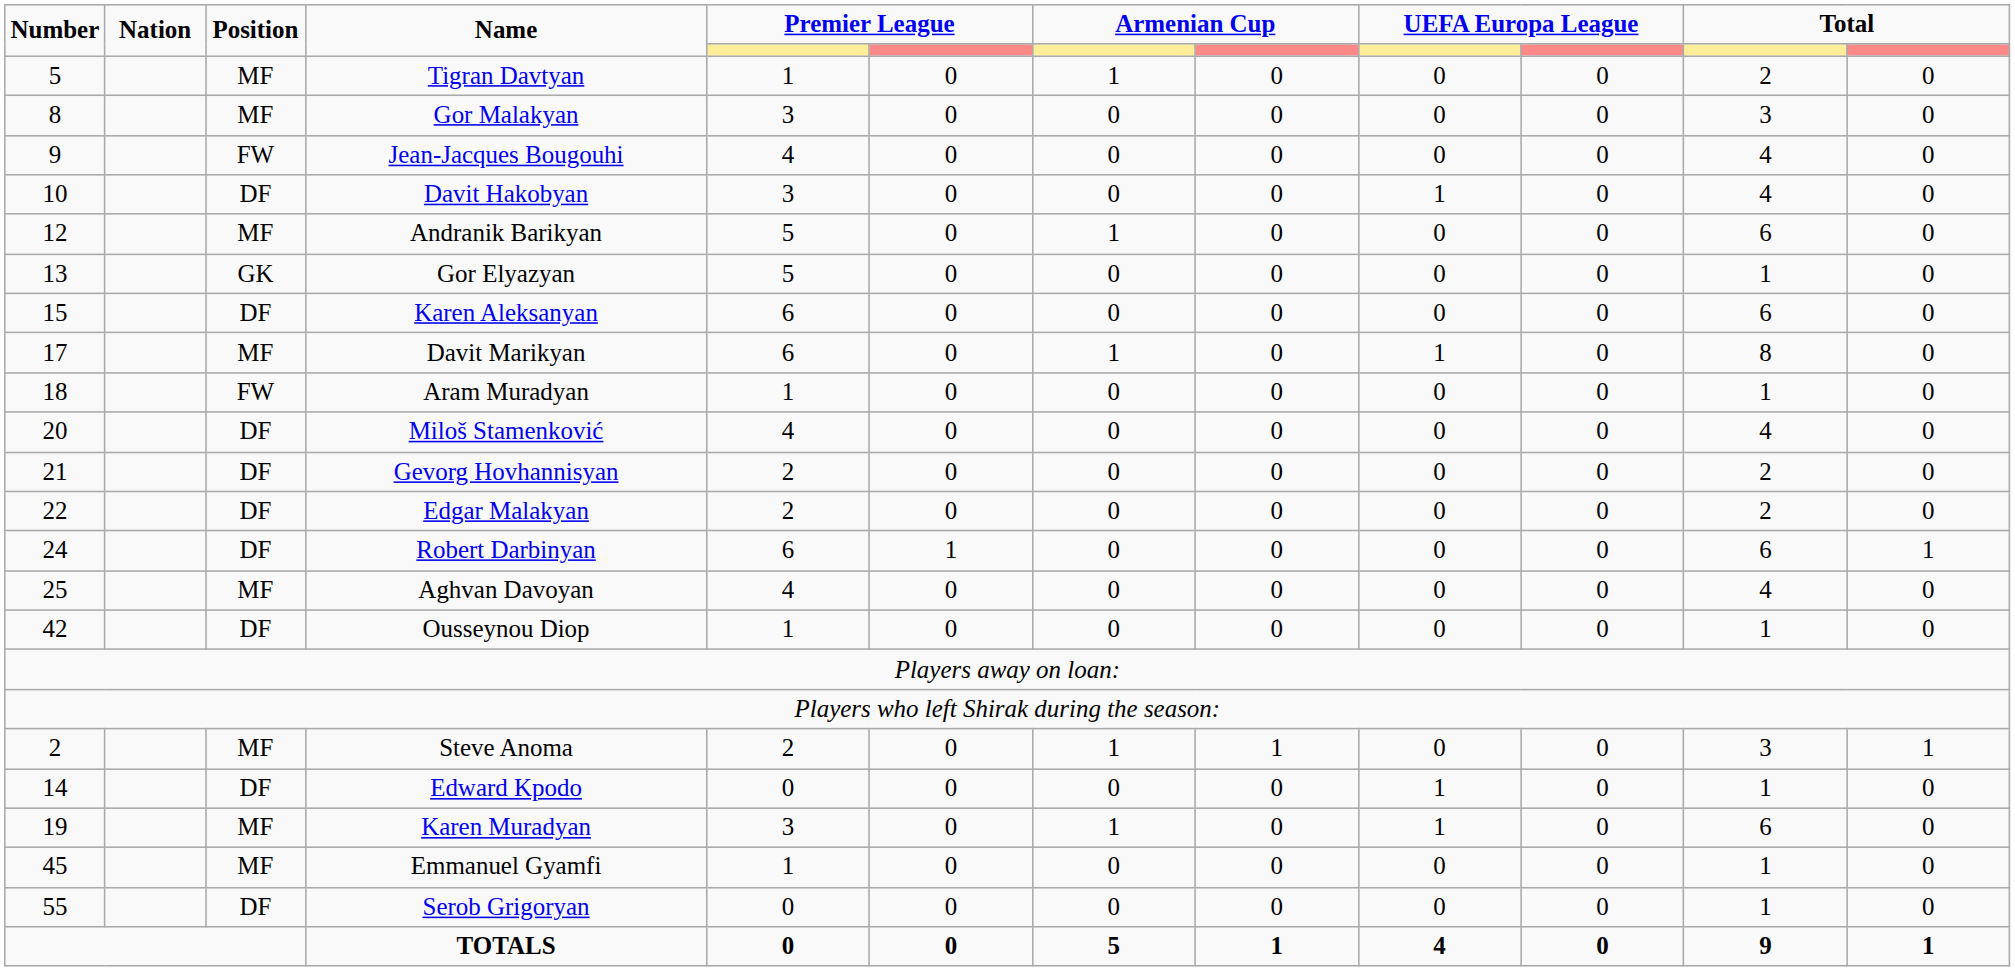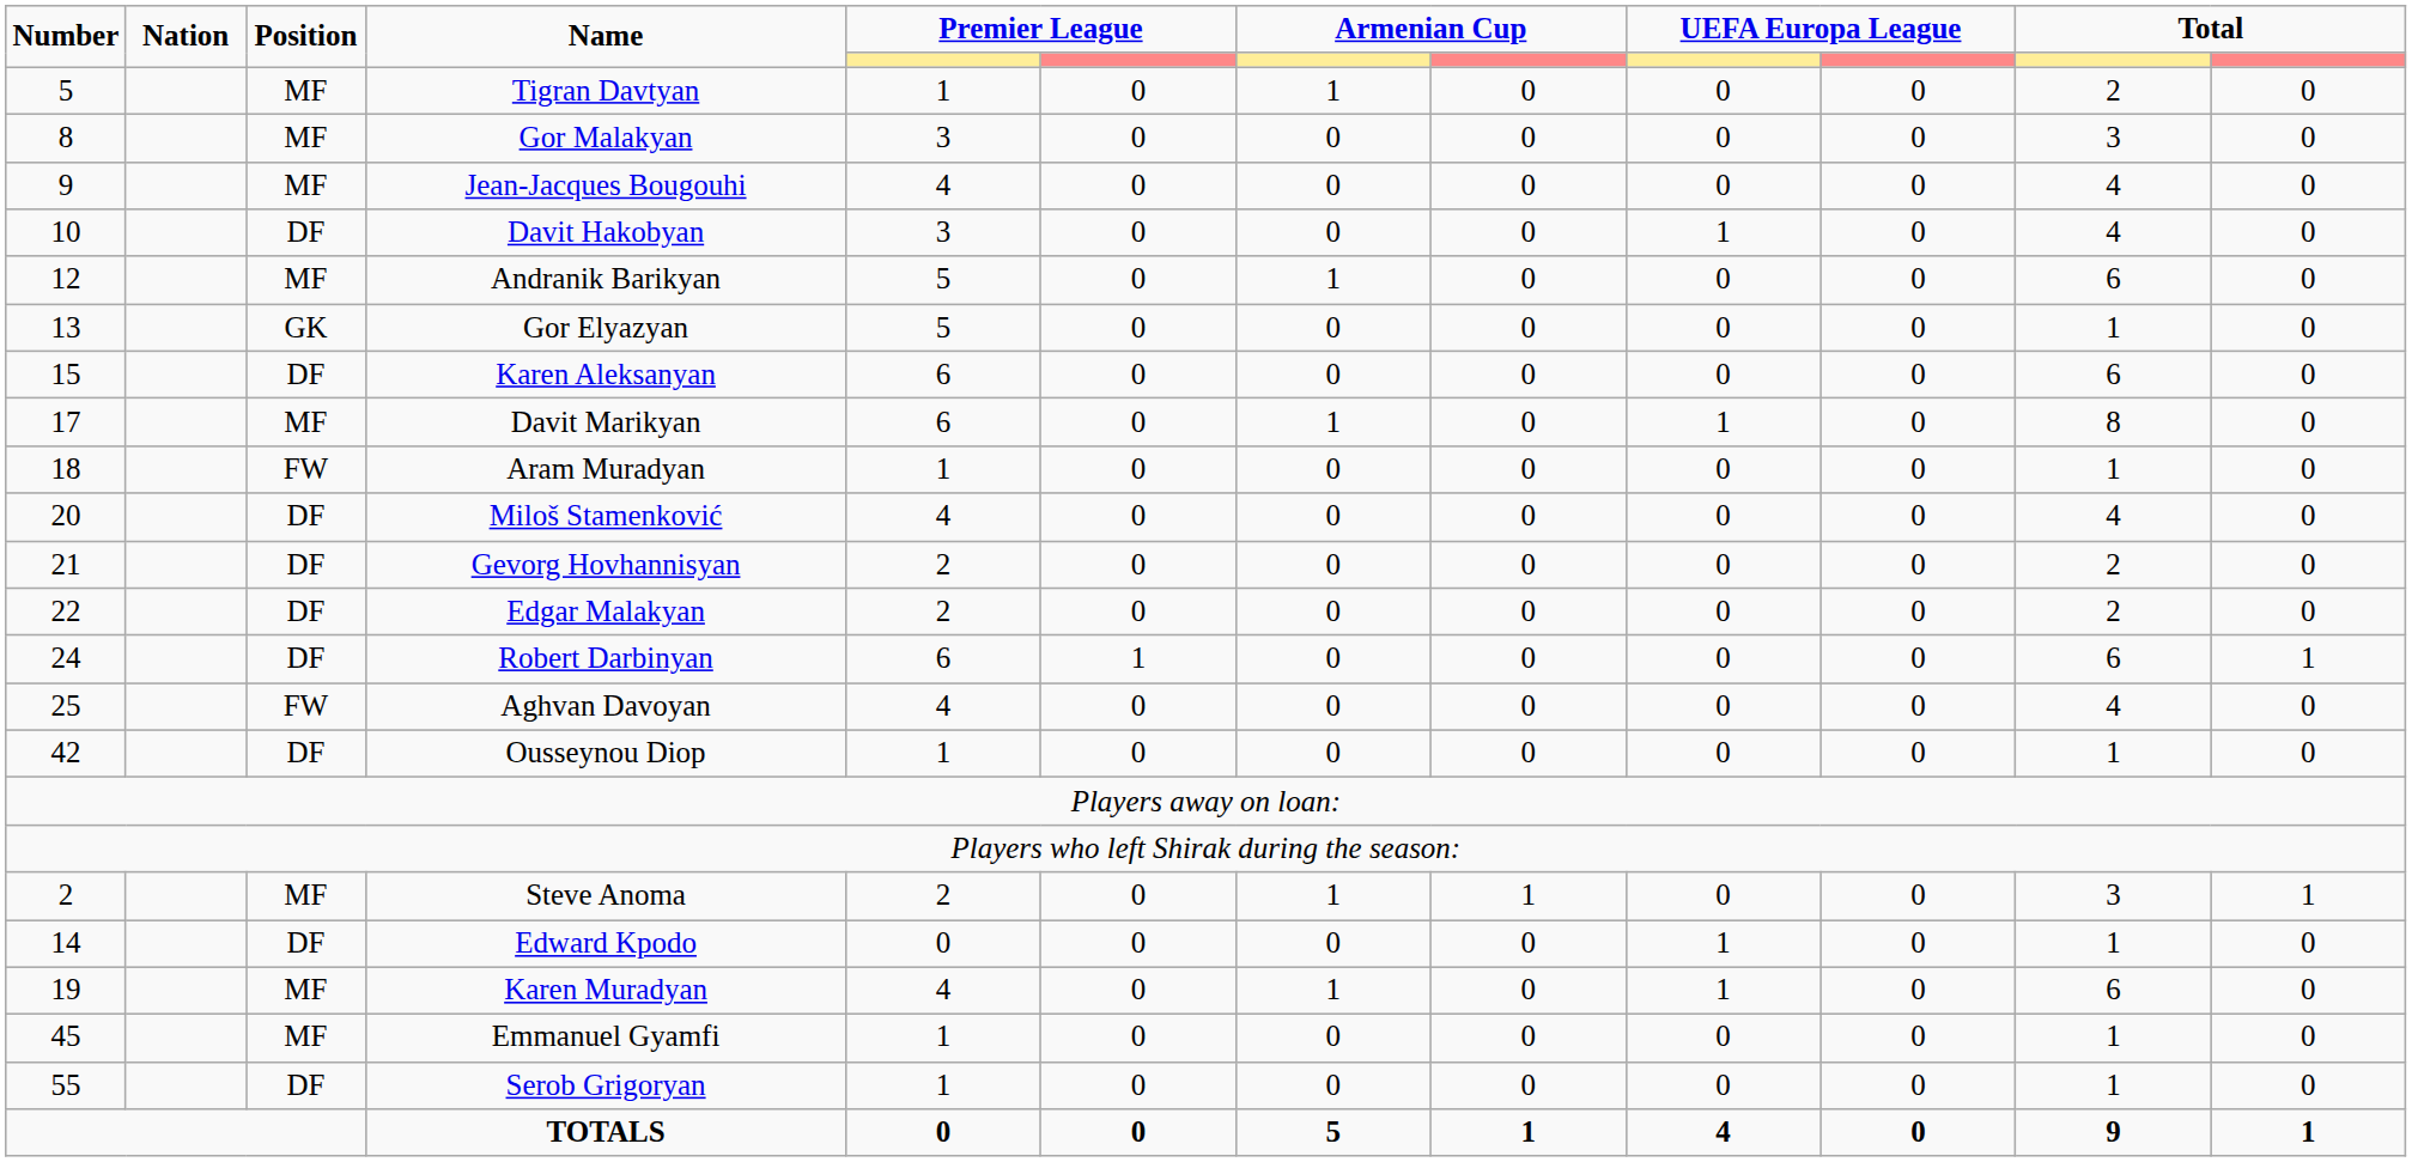Jean-Jacques Bougouhi | Position: FW -> MF
Aghvan Davoyan | Position: MF -> FW
Karen Muradyan | column 5: 3 -> 4
Serob Grigoryan | column 5: 0 -> 1
